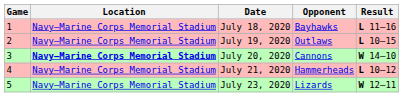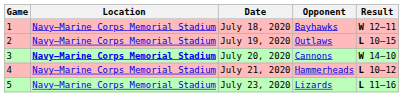July 18, 2020 | Result: L 11–16 -> W 12–11
July 23, 2020 | Result: W 12–11 -> L 11–16
